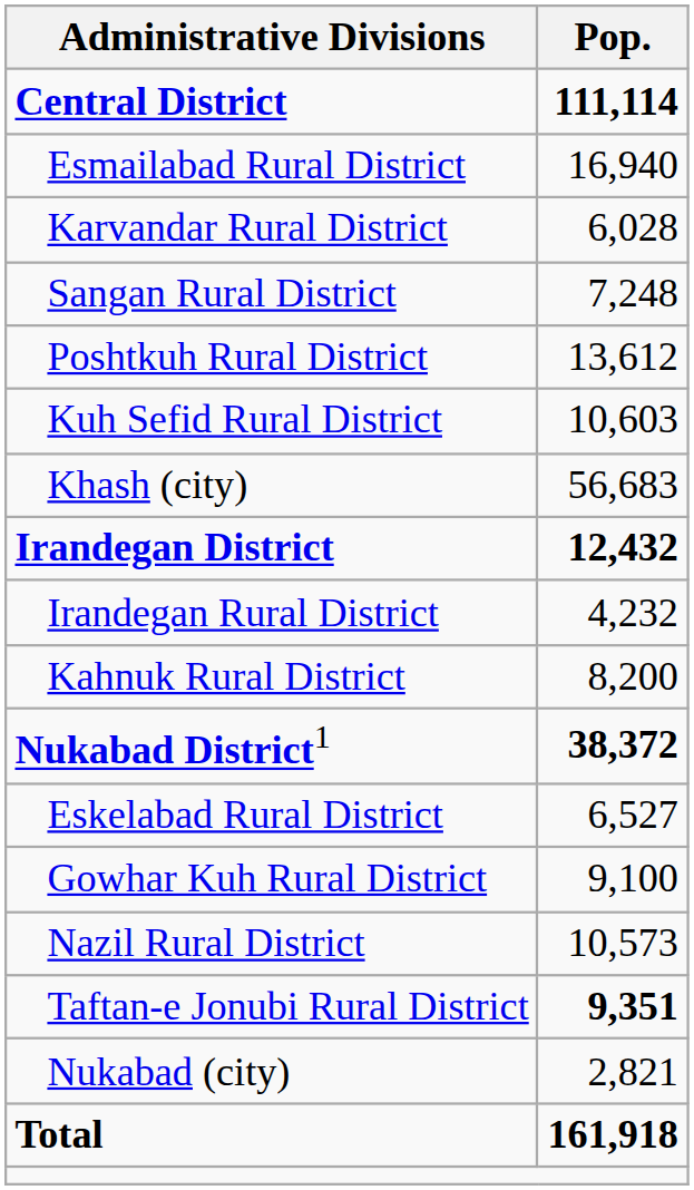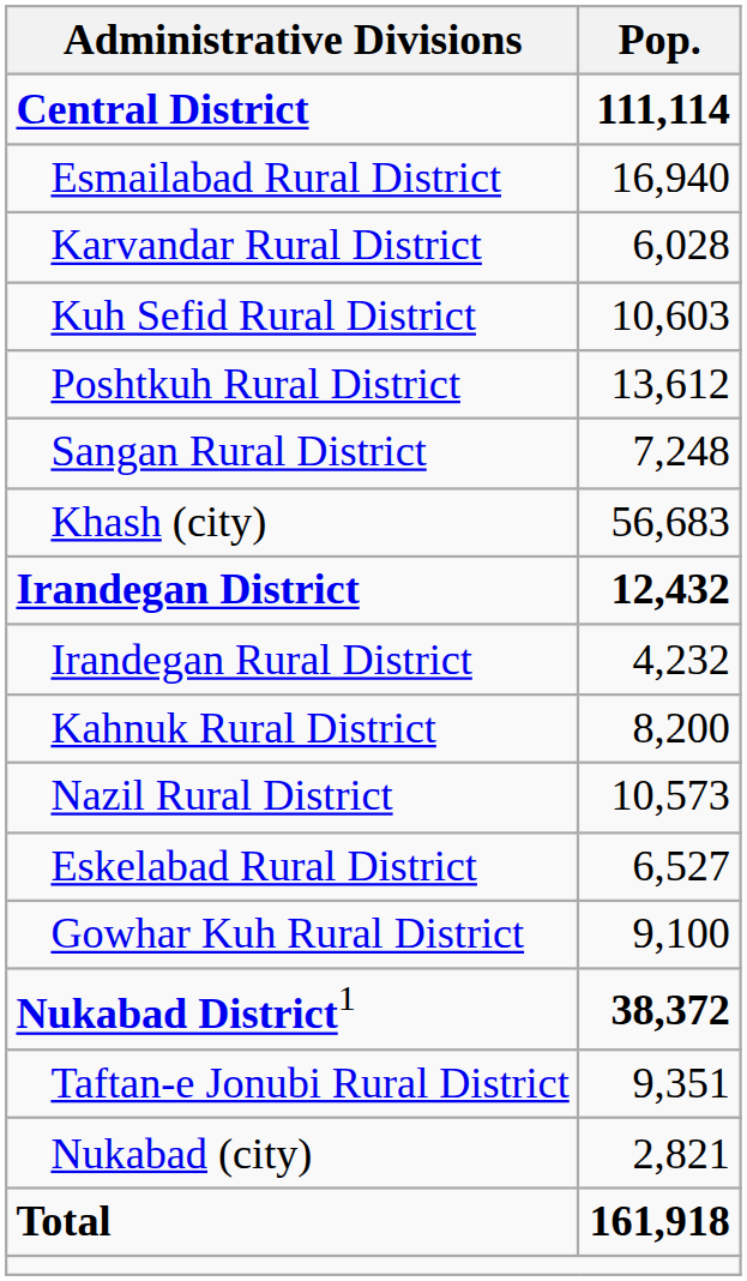rows swapped: Kuh Sefid Rural District <-> Sangan Rural District
rows swapped: Nukabad District1 <-> Nazil Rural District
Taftan-e Jonubi Rural District | Pop.: bold -> normal
